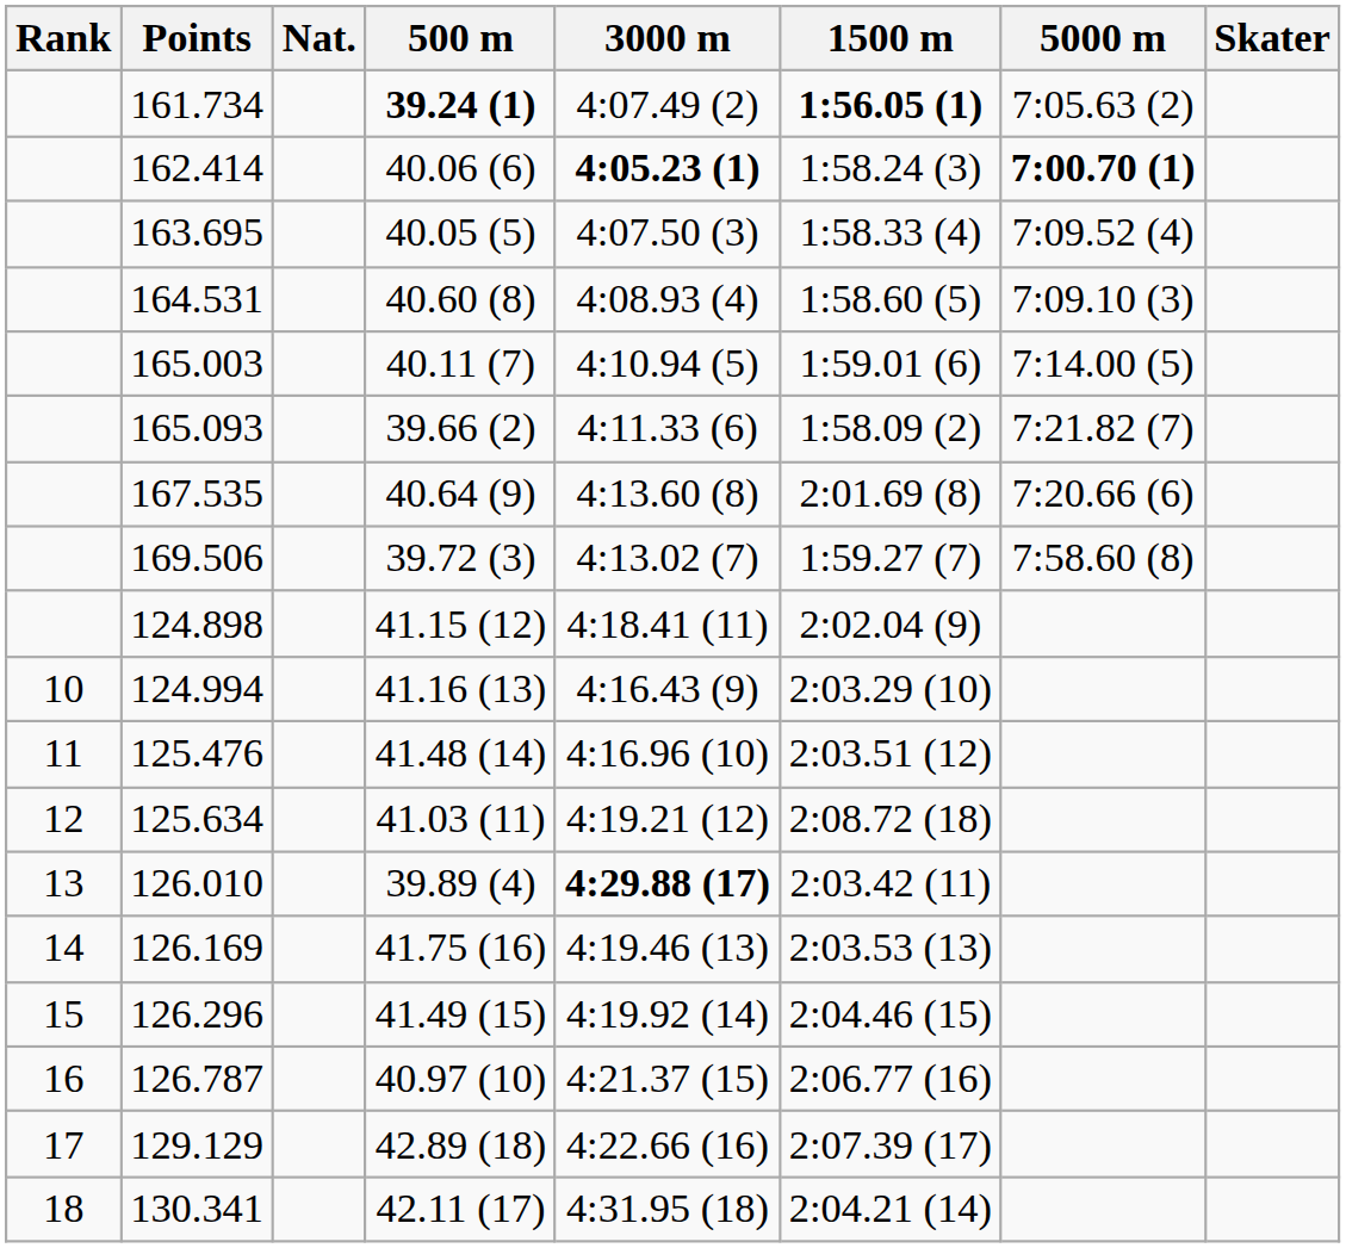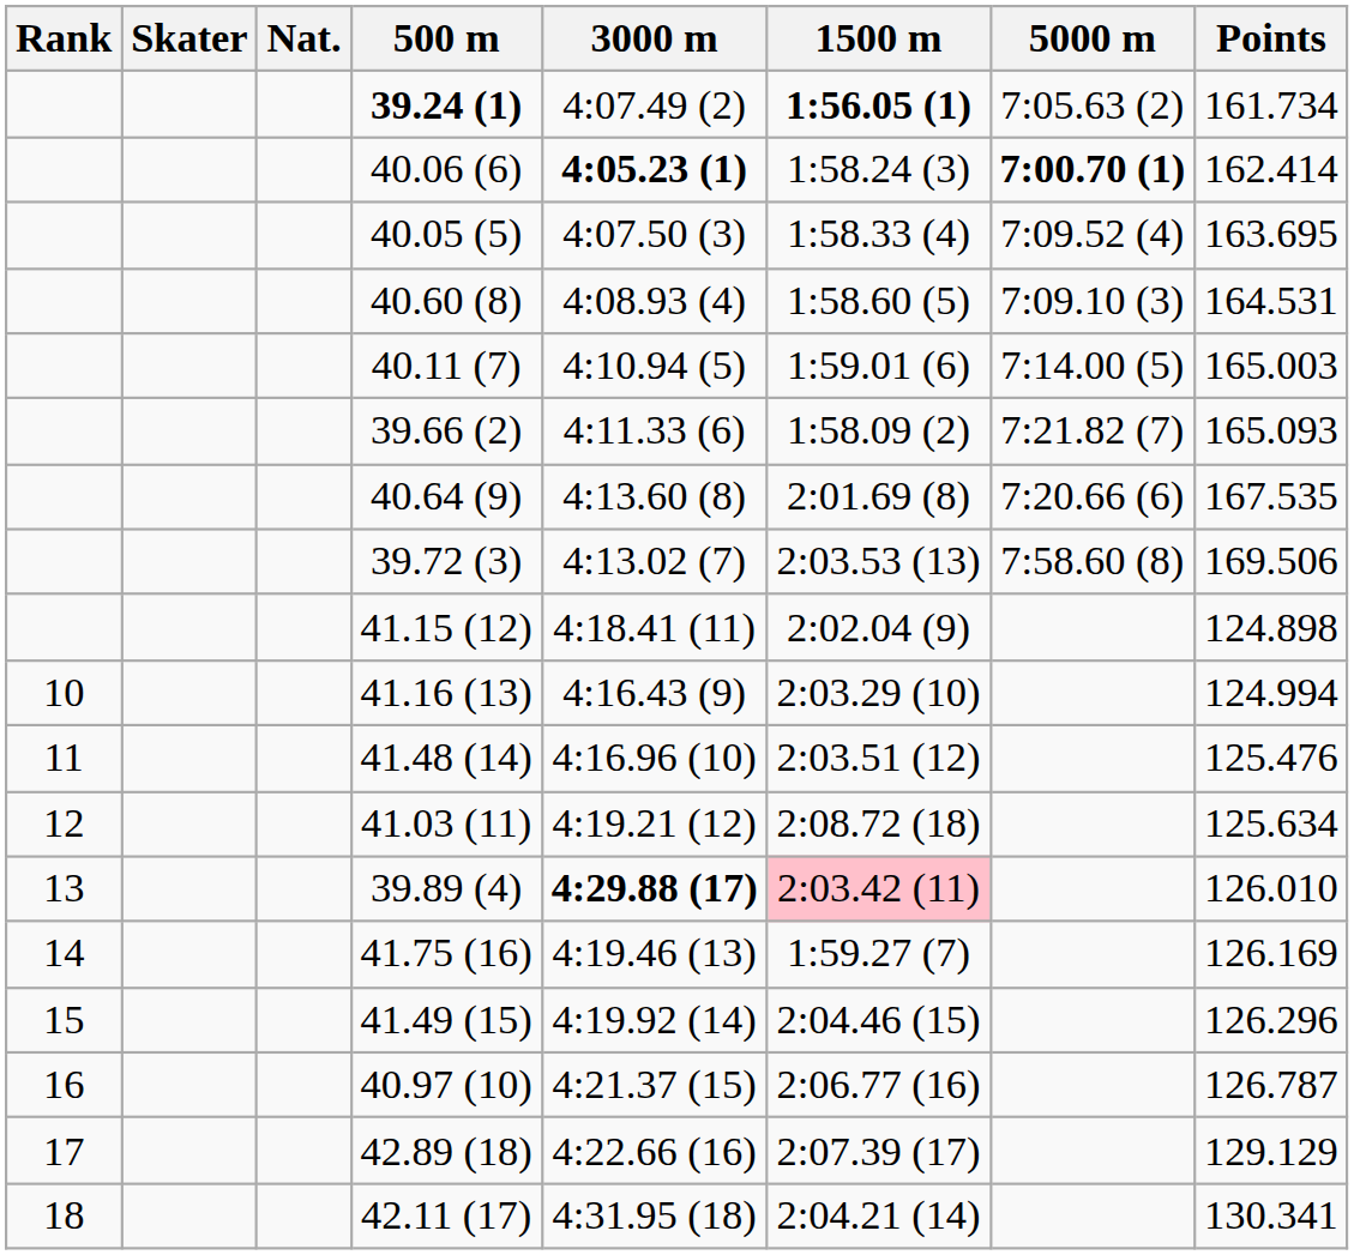columns swapped: Skater <-> Points
39.72 (3) | 1500 m: 1:59.27 (7) -> 2:03.53 (13)
39.89 (4) | 1500 m: no background -> pink background
41.75 (16) | 1500 m: 2:03.53 (13) -> 1:59.27 (7)
